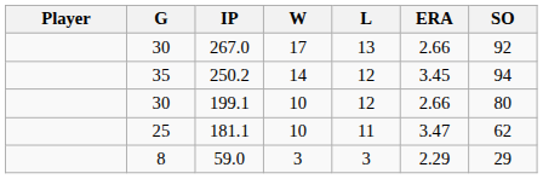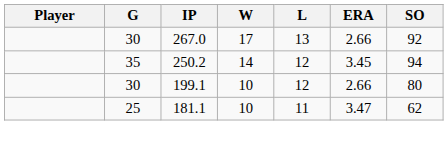- row: 8 | 59.0 | 3 | 3 | 2.29 | 29
